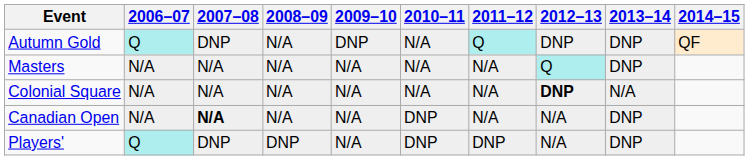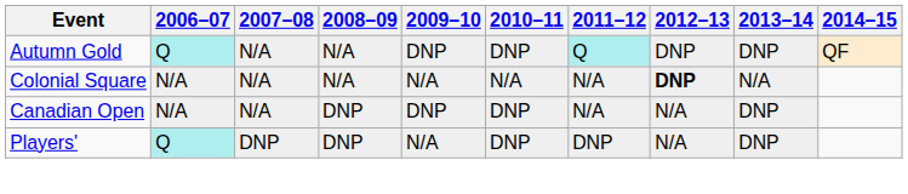Autumn Gold | 2007–08: DNP -> N/A
Autumn Gold | 2010–11: N/A -> DNP
- row: Masters | N/A | N/A | N/A | N/A | N/A | N/A | Q | DNP
Canadian Open | 2007–08: bold -> normal
Canadian Open | 2008–09: N/A -> DNP
Canadian Open | 2009–10: N/A -> DNP
